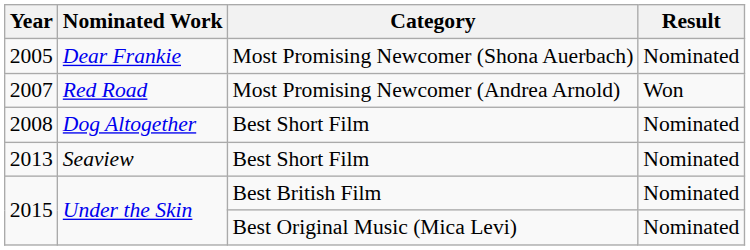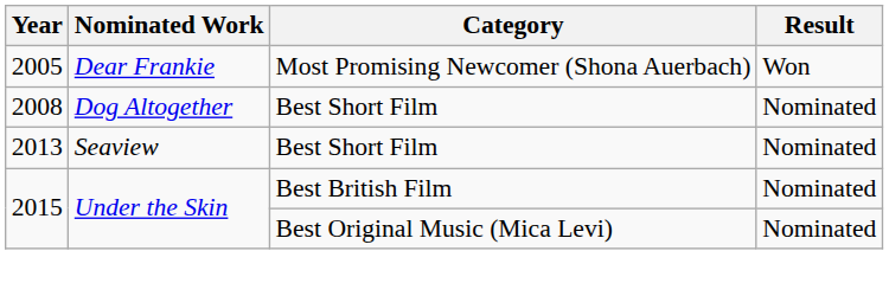2005 | Result: Nominated -> Won
- row: 2007 | Red Road | Most Promising Newcomer (Andrea Arnold) | Won
